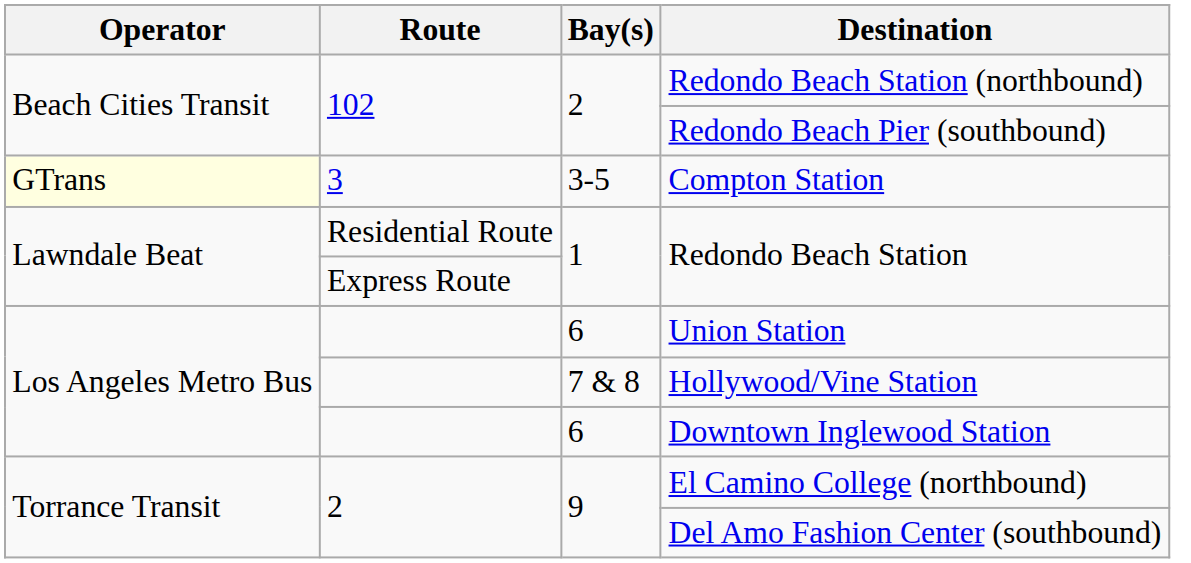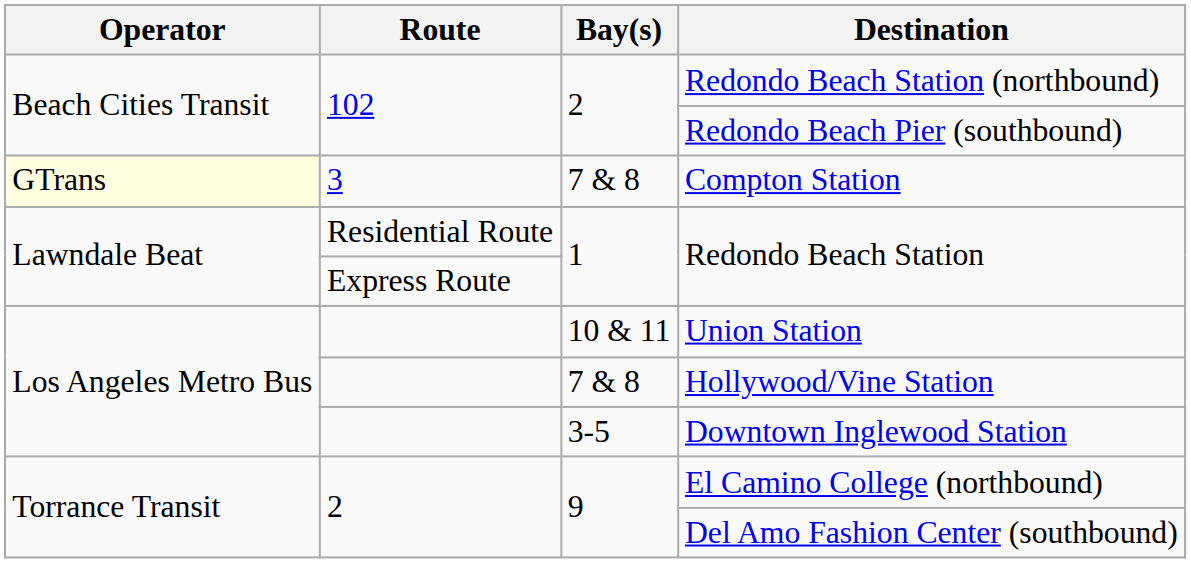Compton Station | Bay(s): 3-5 -> 7 & 8
Union Station | Bay(s): 6 -> 10 & 11
Downtown Inglewood Station | Bay(s): 6 -> 3-5
